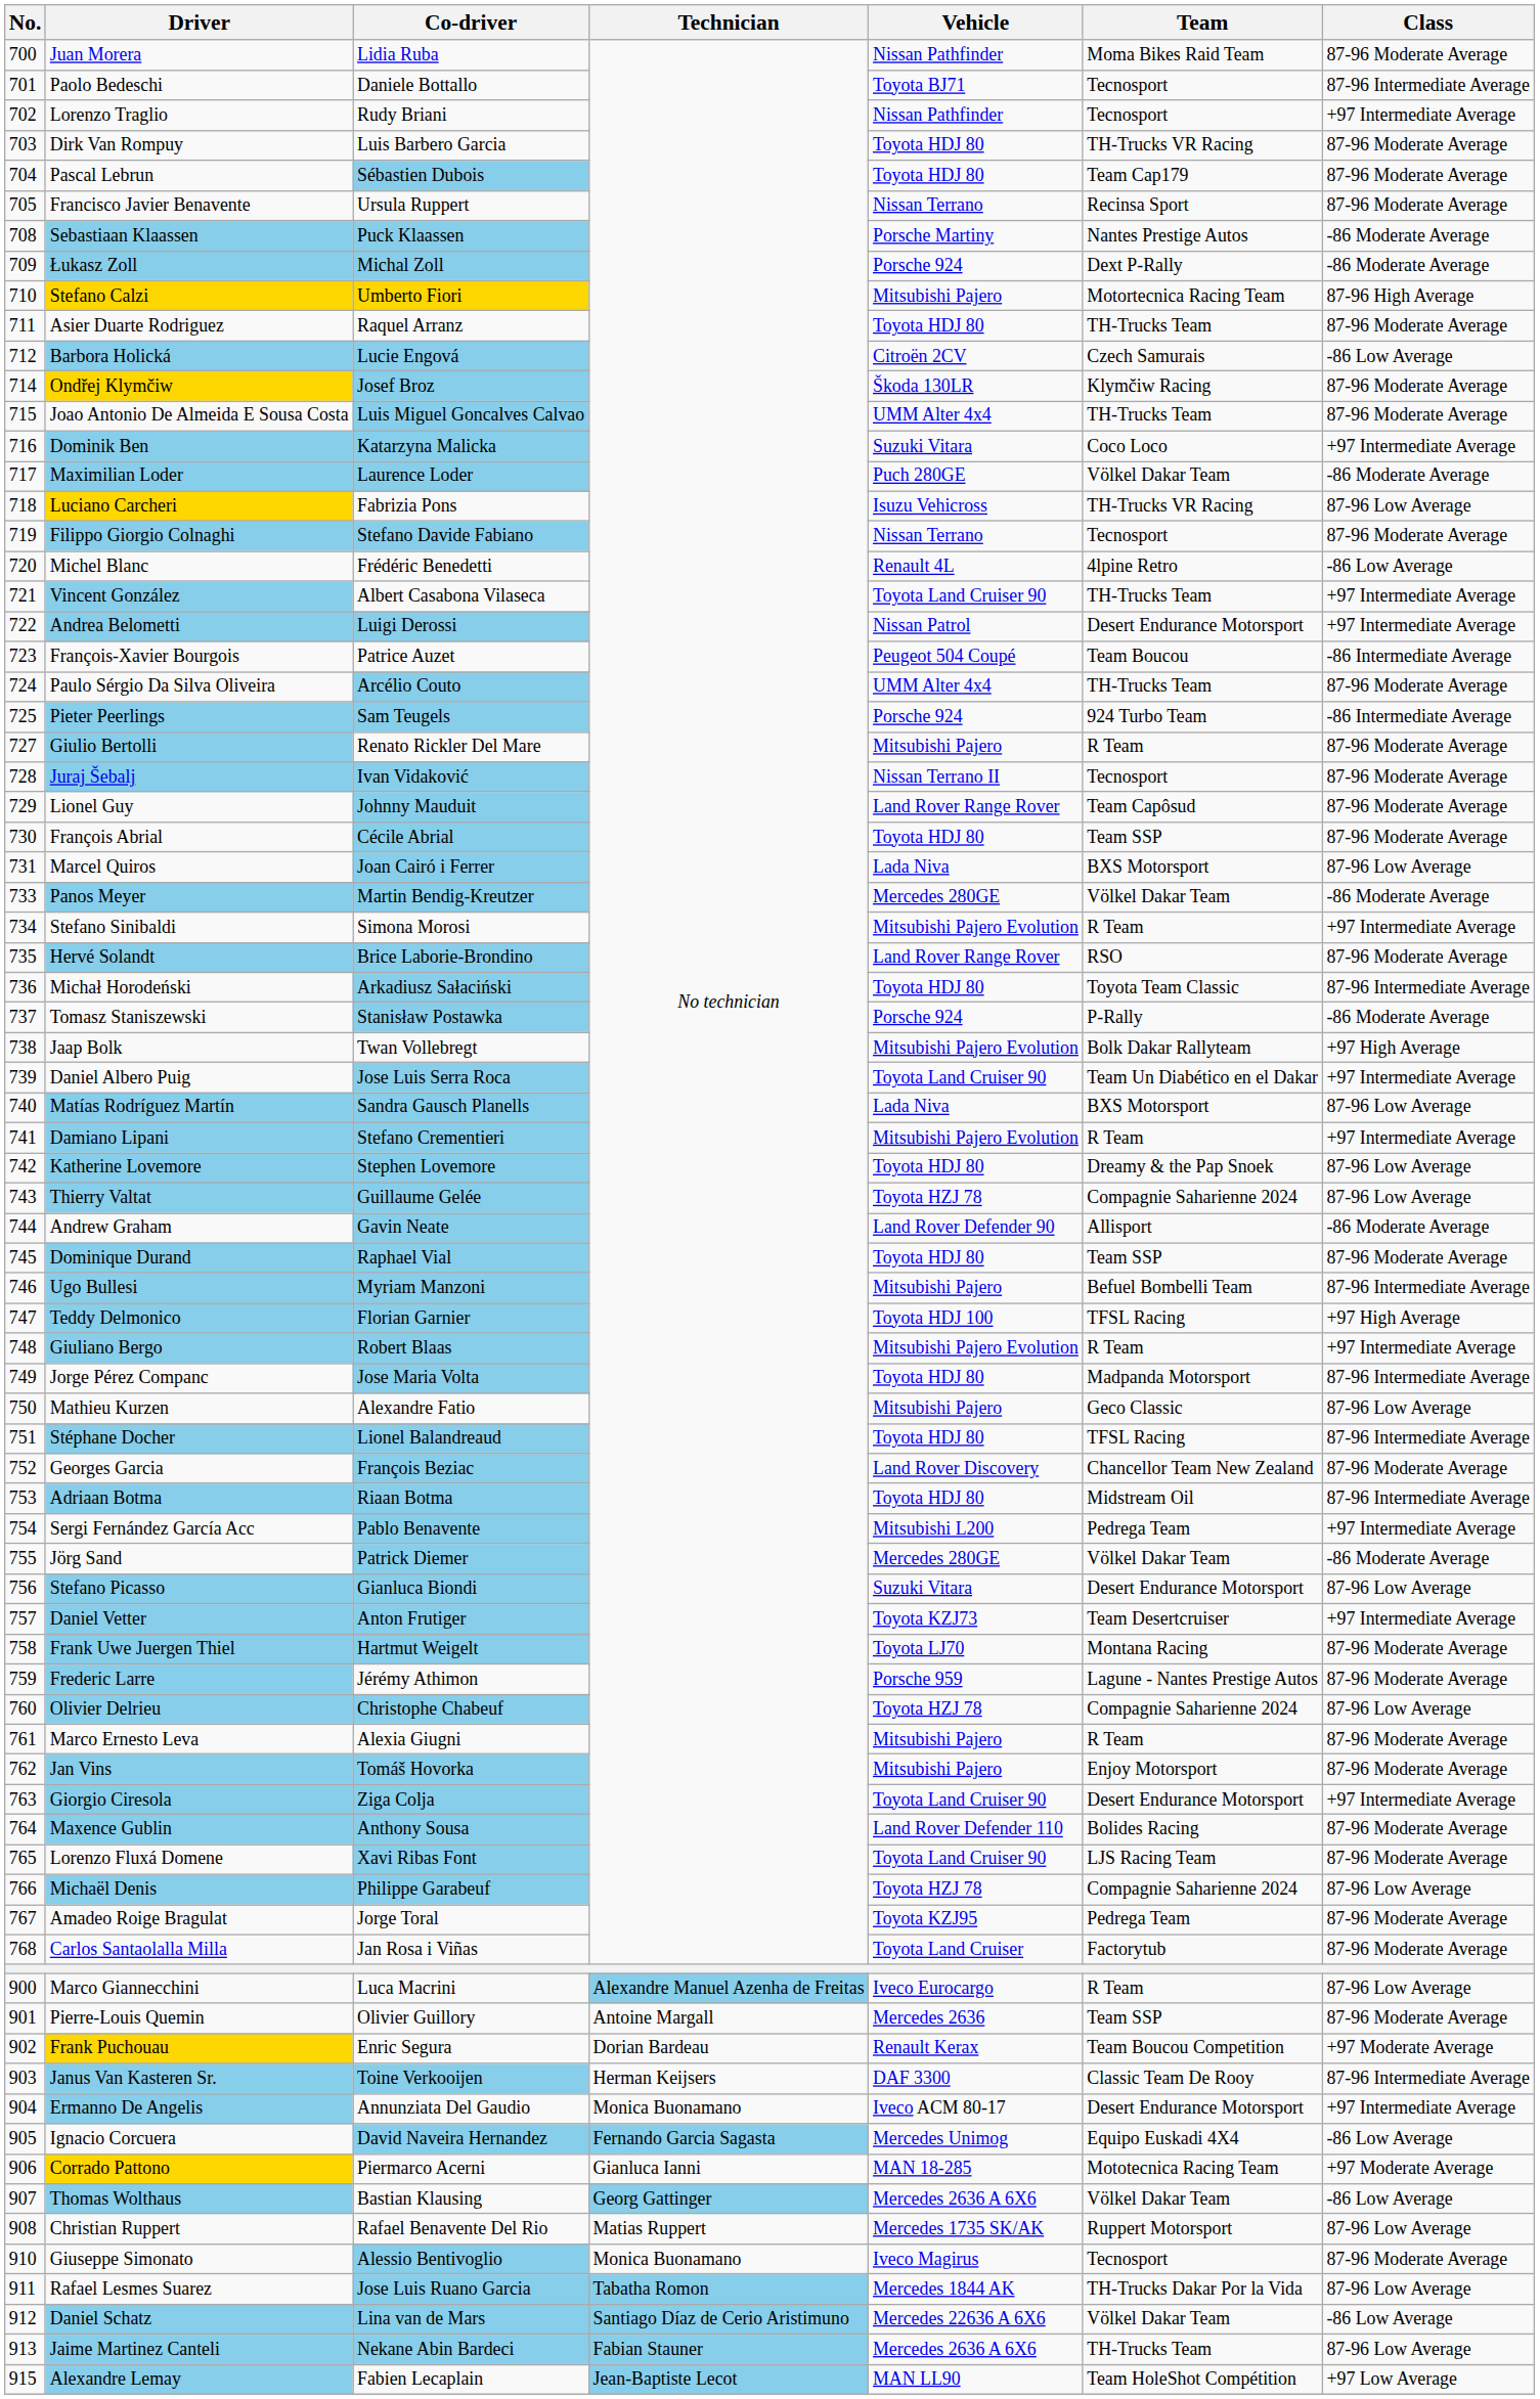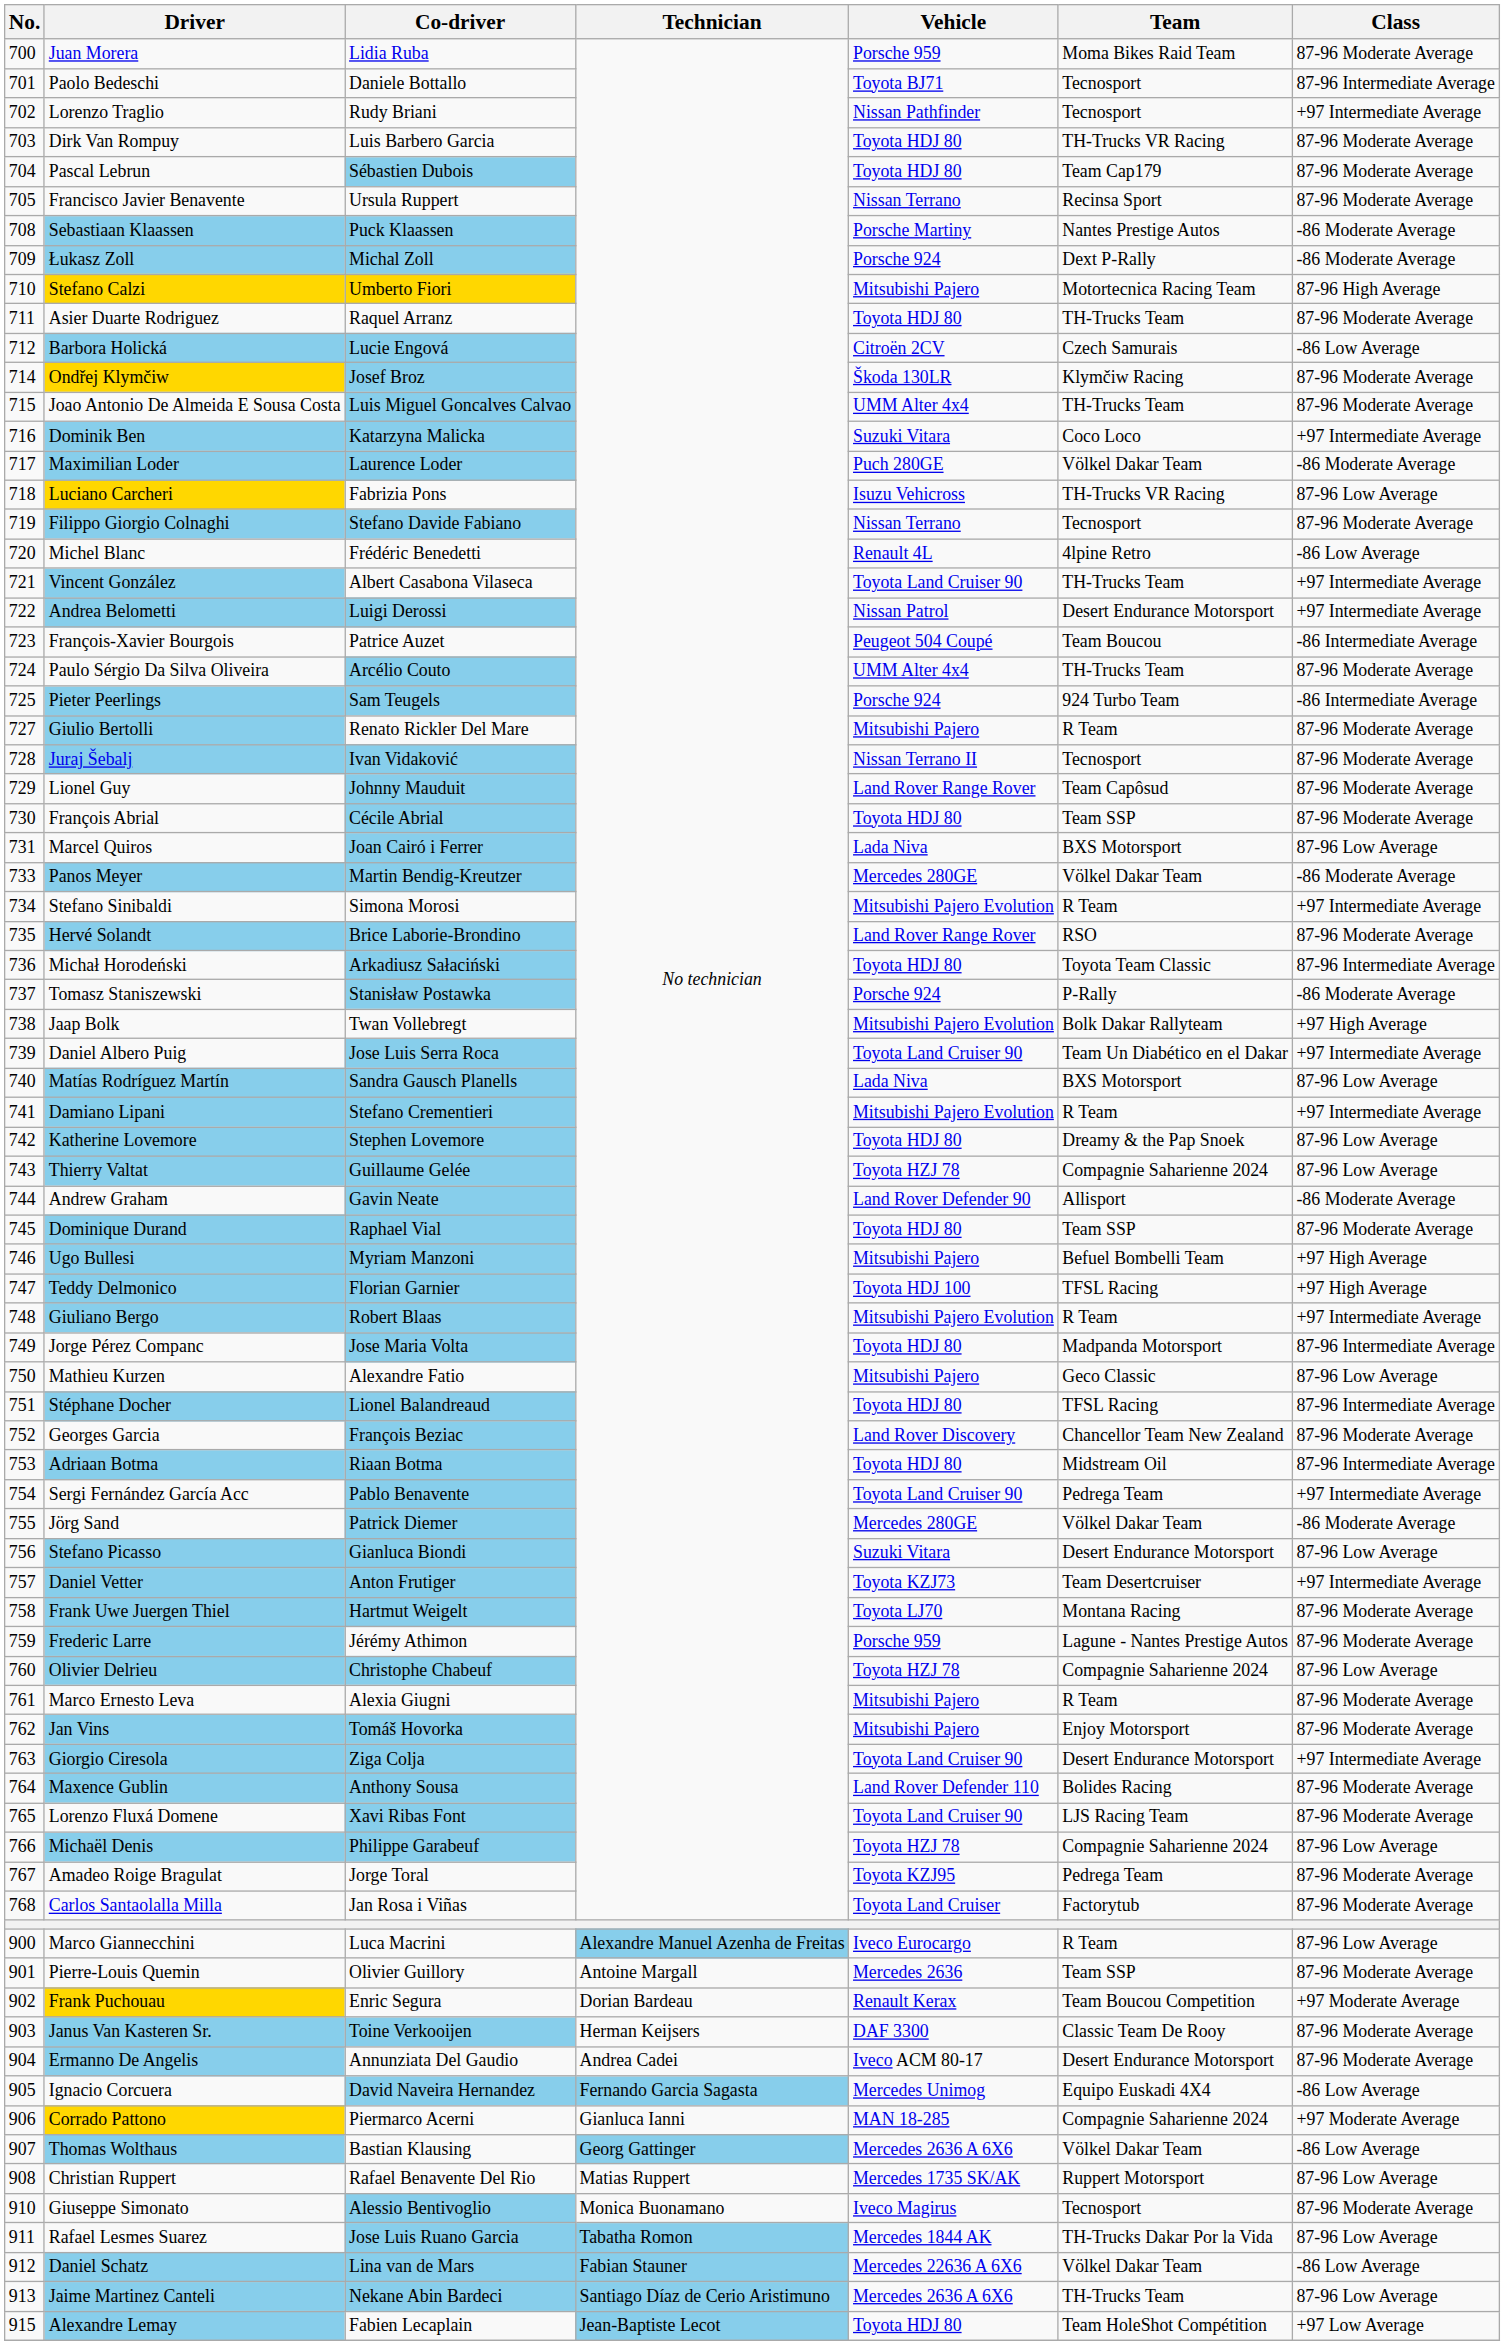Juan Morera | Vehicle: Nissan Pathfinder -> Porsche 959
Ugo Bullesi | Class: 87-96 Intermediate Average -> +97 High Average
Sergi Fernández García Acc | Vehicle: Mitsubishi L200 -> Toyota Land Cruiser 90
Janus Van Kasteren Sr. | Class: 87-96 Intermediate Average -> 87-96 Moderate Average
Ermanno De Angelis | Technician: Monica Buonamano -> Andrea Cadei
Ermanno De Angelis | Class: +97 Intermediate Average -> 87-96 Moderate Average
Corrado Pattono | Team: Mototecnica Racing Team -> Compagnie Saharienne 2024
Daniel Schatz | Technician: Santiago Díaz de Cerio Aristimuno -> Fabian Stauner
Jaime Martinez Canteli | Technician: Fabian Stauner -> Santiago Díaz de Cerio Aristimuno
Alexandre Lemay | Vehicle: MAN LL90 -> Toyota HDJ 80
